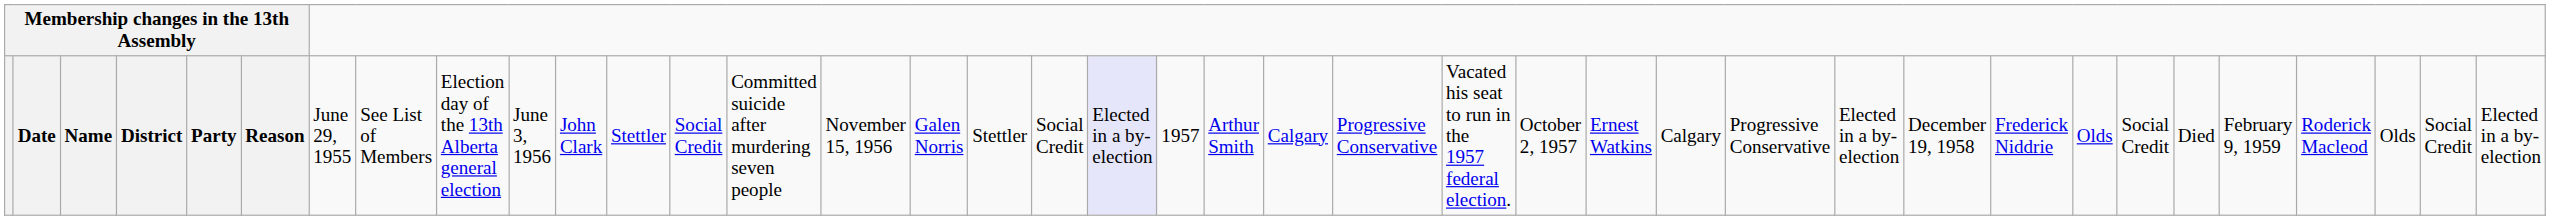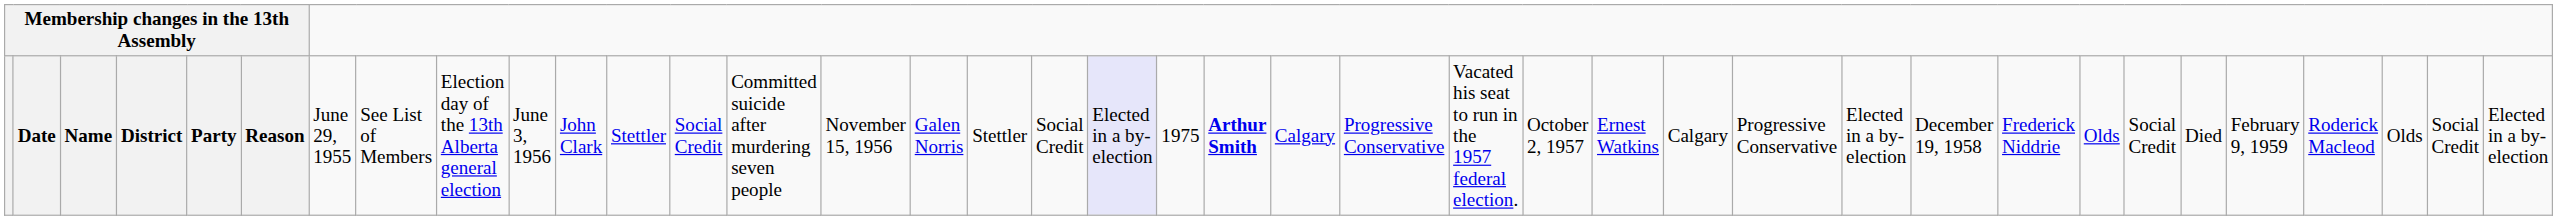Date | column 22: 1957 -> 1975
Date | column 23: normal -> bold
